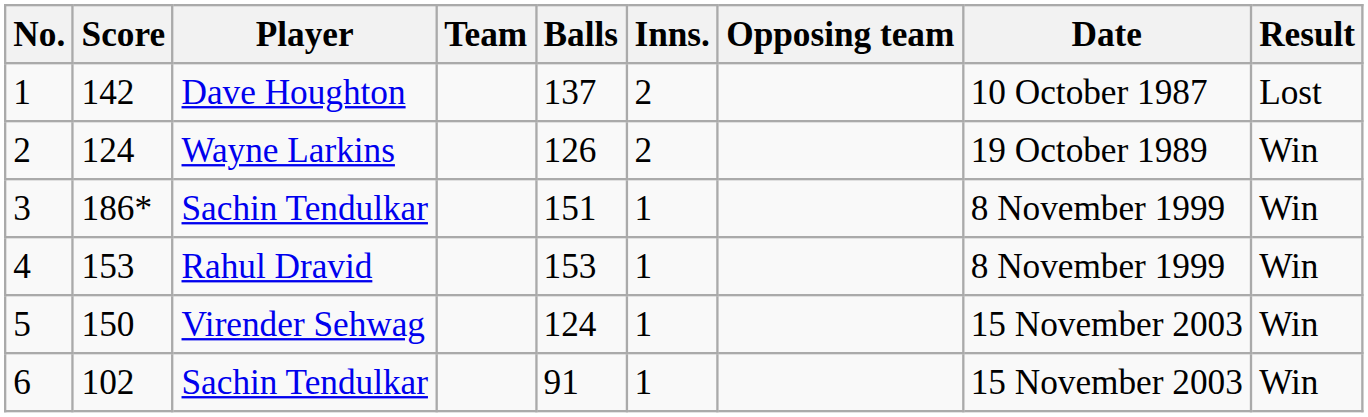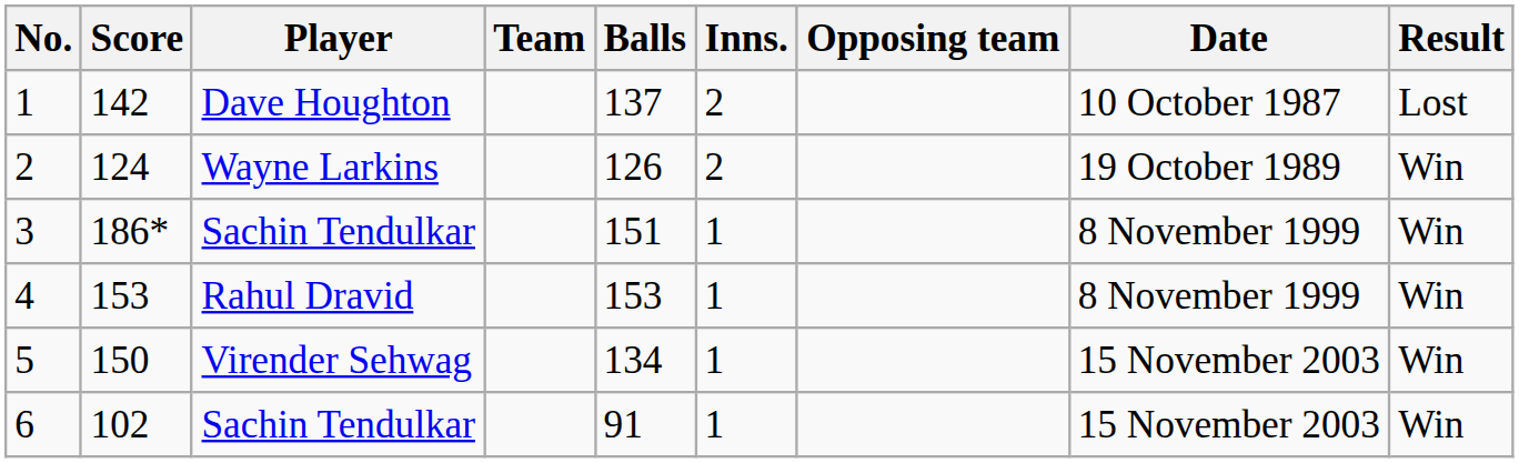5 | Balls: 124 -> 134
